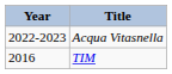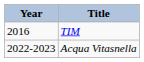rows swapped: TIM <-> Acqua Vitasnella
